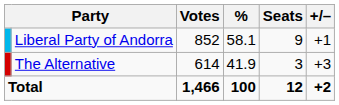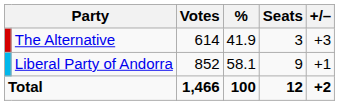rows swapped: Liberal Party of Andorra <-> The Alternative
